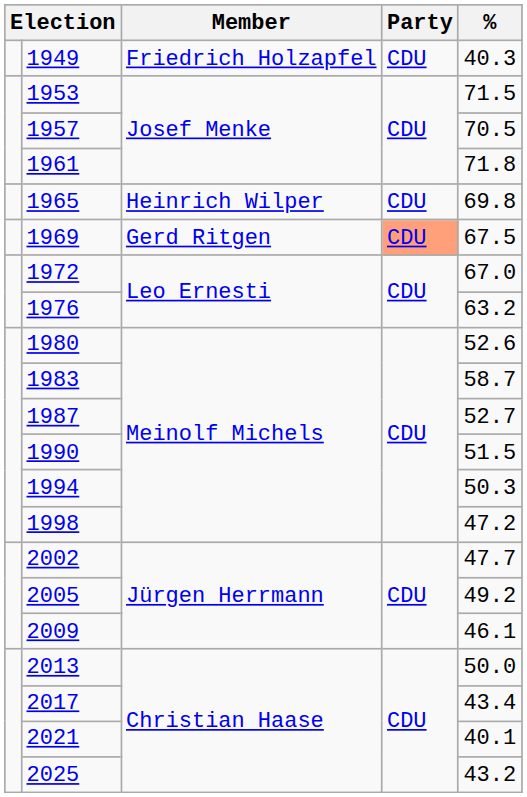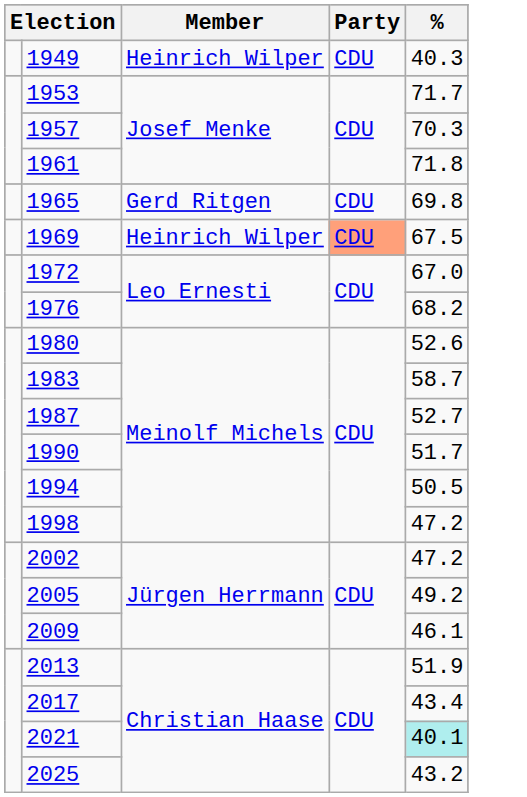1949 | Member: Friedrich Holzapfel -> Heinrich Wilper
1953 | %: 71.5 -> 71.7
1957 | %: 70.5 -> 70.3
1965 | Member: Heinrich Wilper -> Gerd Ritgen
1969 | Member: Gerd Ritgen -> Heinrich Wilper
1976 | %: 63.2 -> 68.2
1990 | %: 51.5 -> 51.7
1994 | %: 50.3 -> 50.5
2002 | %: 47.7 -> 47.2
2013 | %: 50.0 -> 51.9
2021 | %: no background -> paleturquoise background
